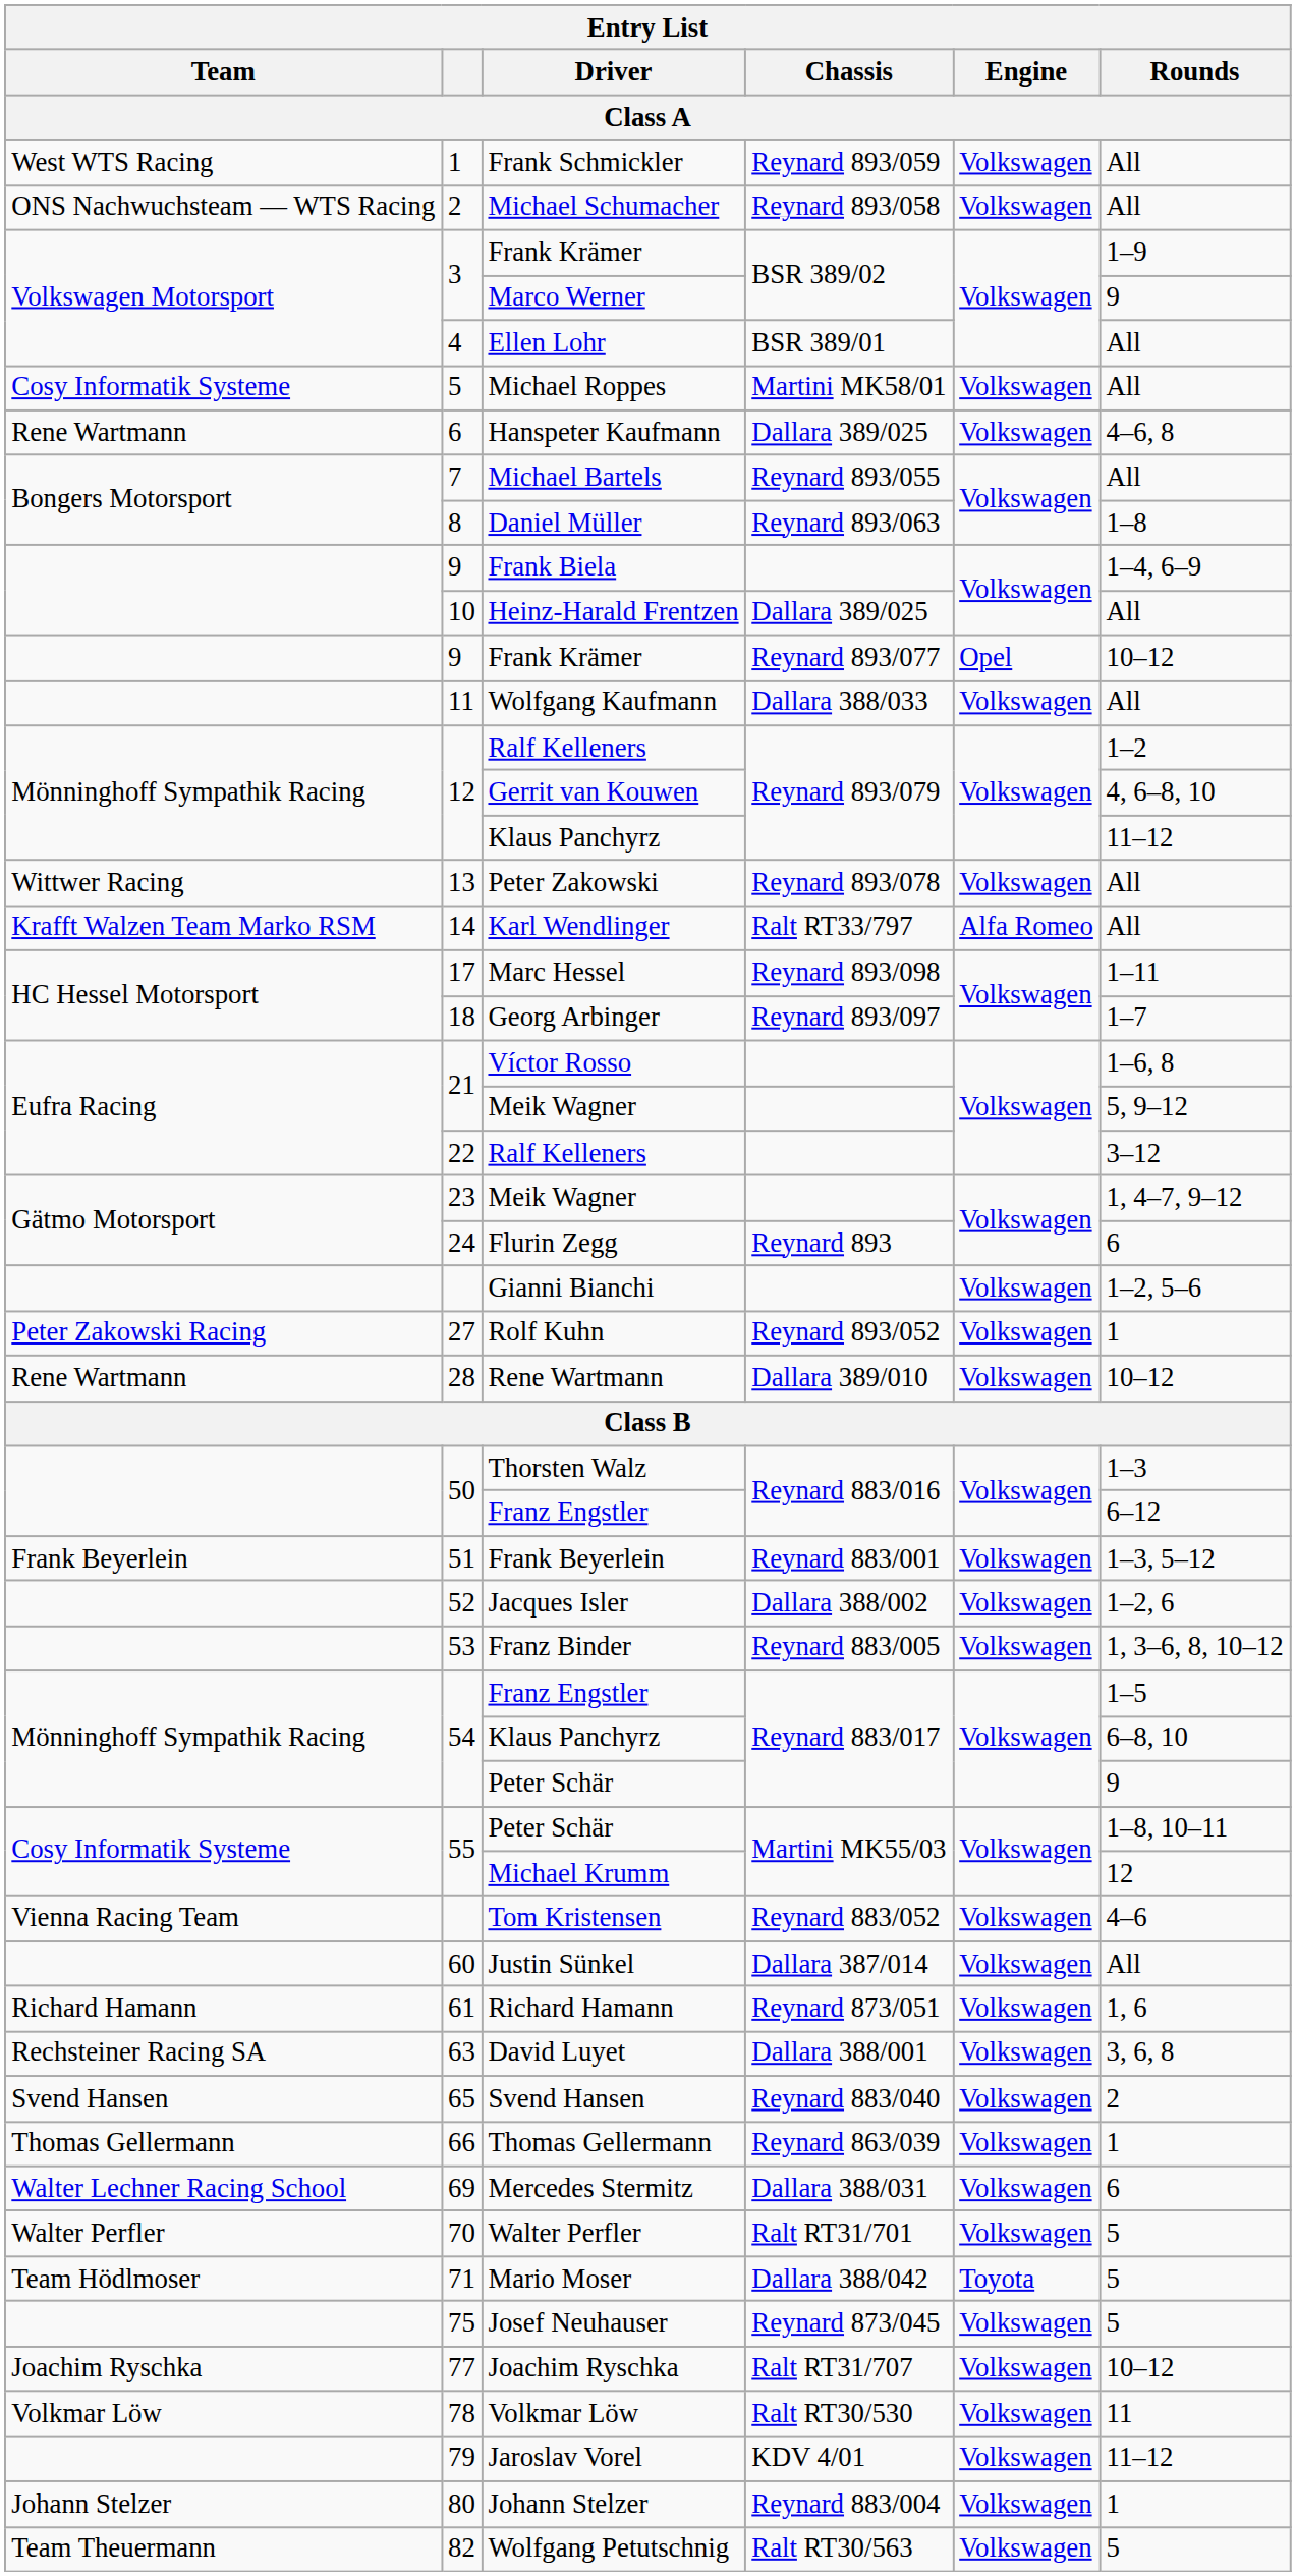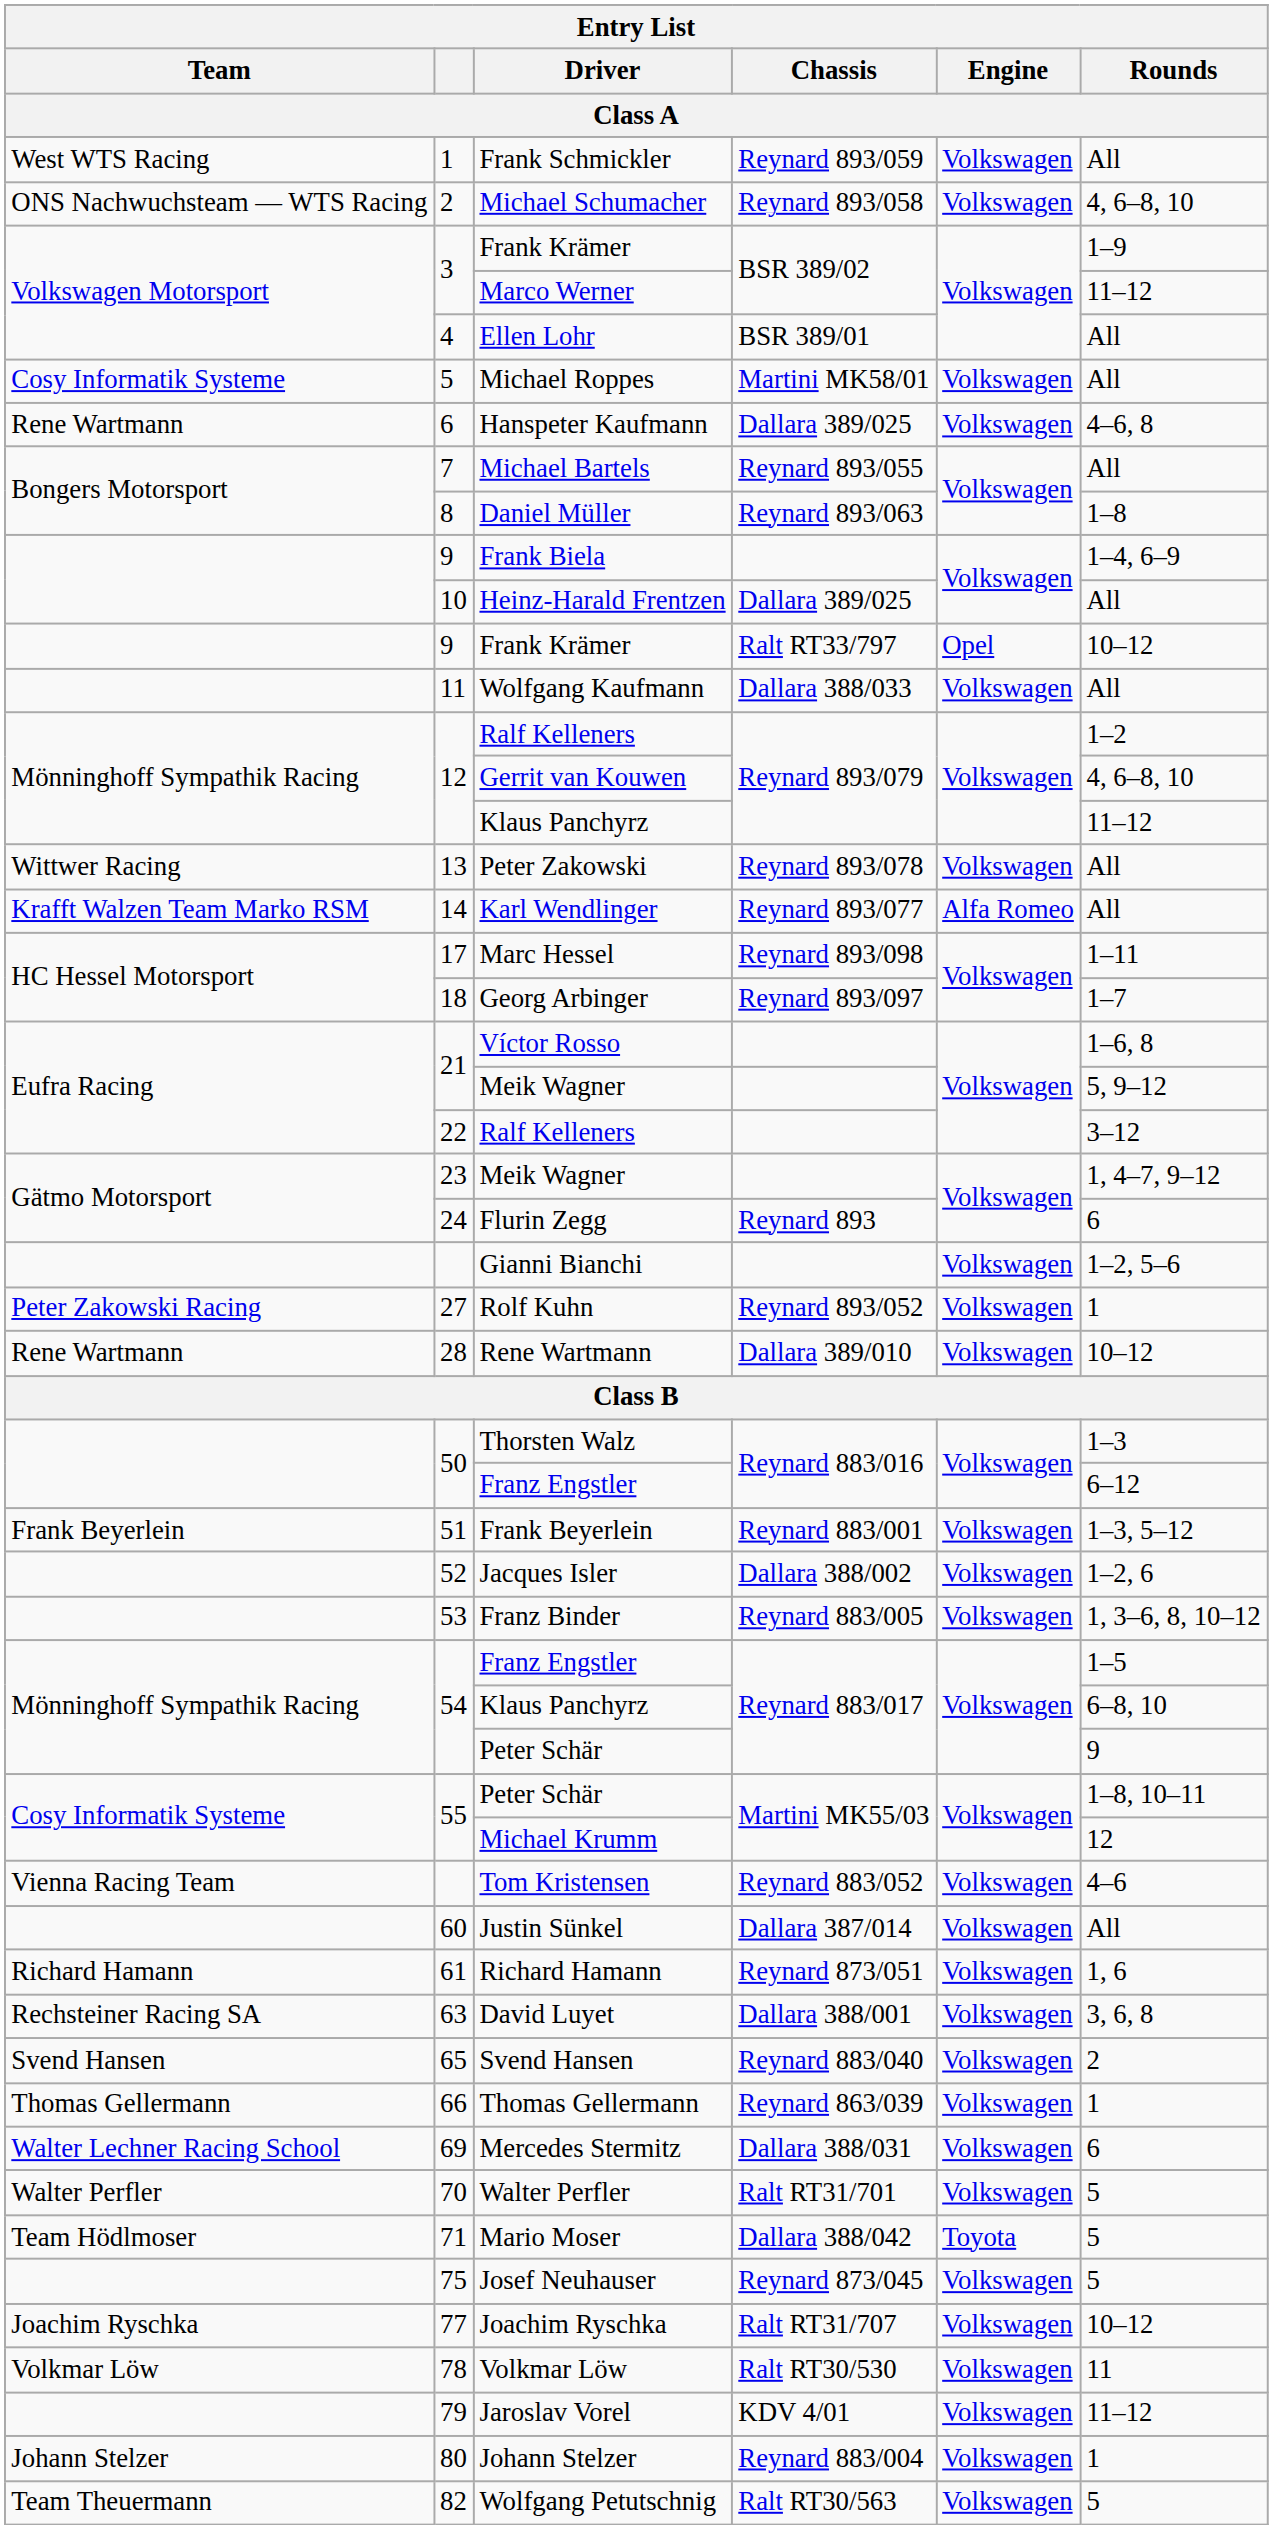Michael Schumacher | Rounds / Class A: All -> 4, 6–8, 10
Marco Werner | Rounds / Class A: 9 -> 11–12
9 / Frank Krämer | Chassis / Class A: Reynard 893/077 -> Ralt RT33/797
Karl Wendlinger | Chassis / Class A: Ralt RT33/797 -> Reynard 893/077
